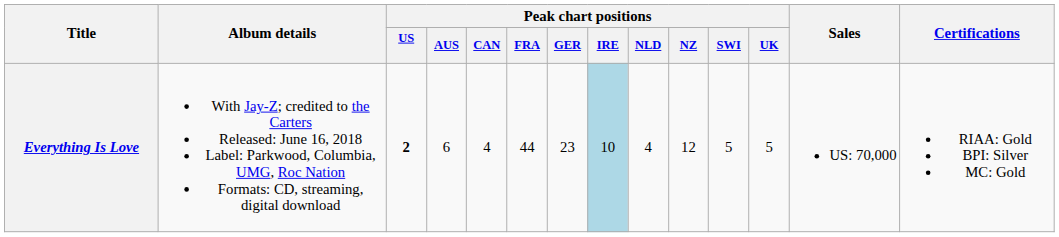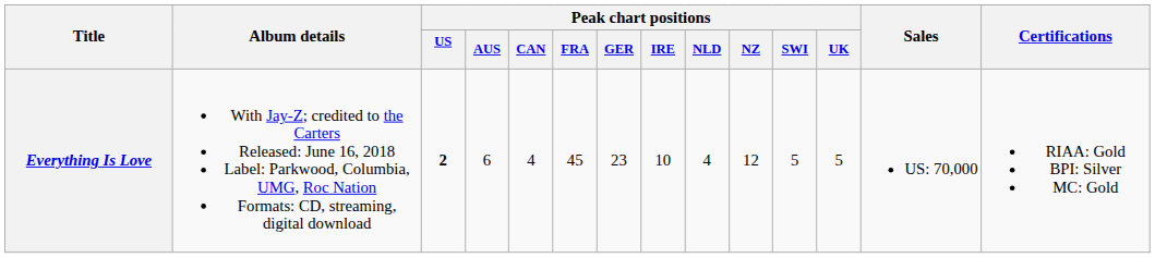Everything Is Love | Peak chart positions / FRA: 44 -> 45
Everything Is Love | Peak chart positions / IRE: lightblue background -> no background
